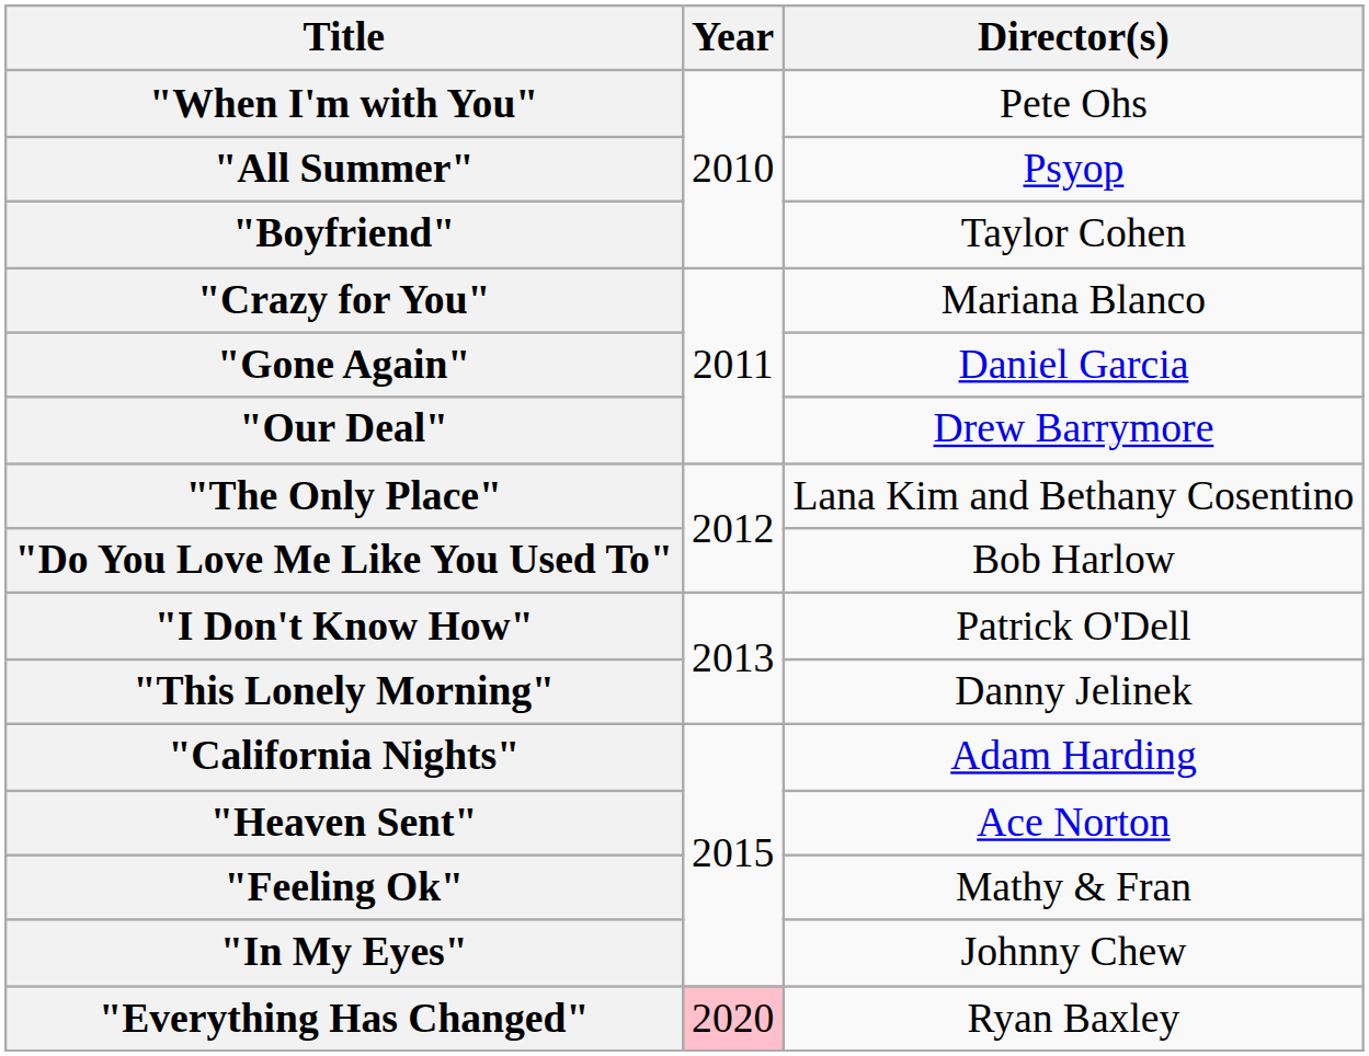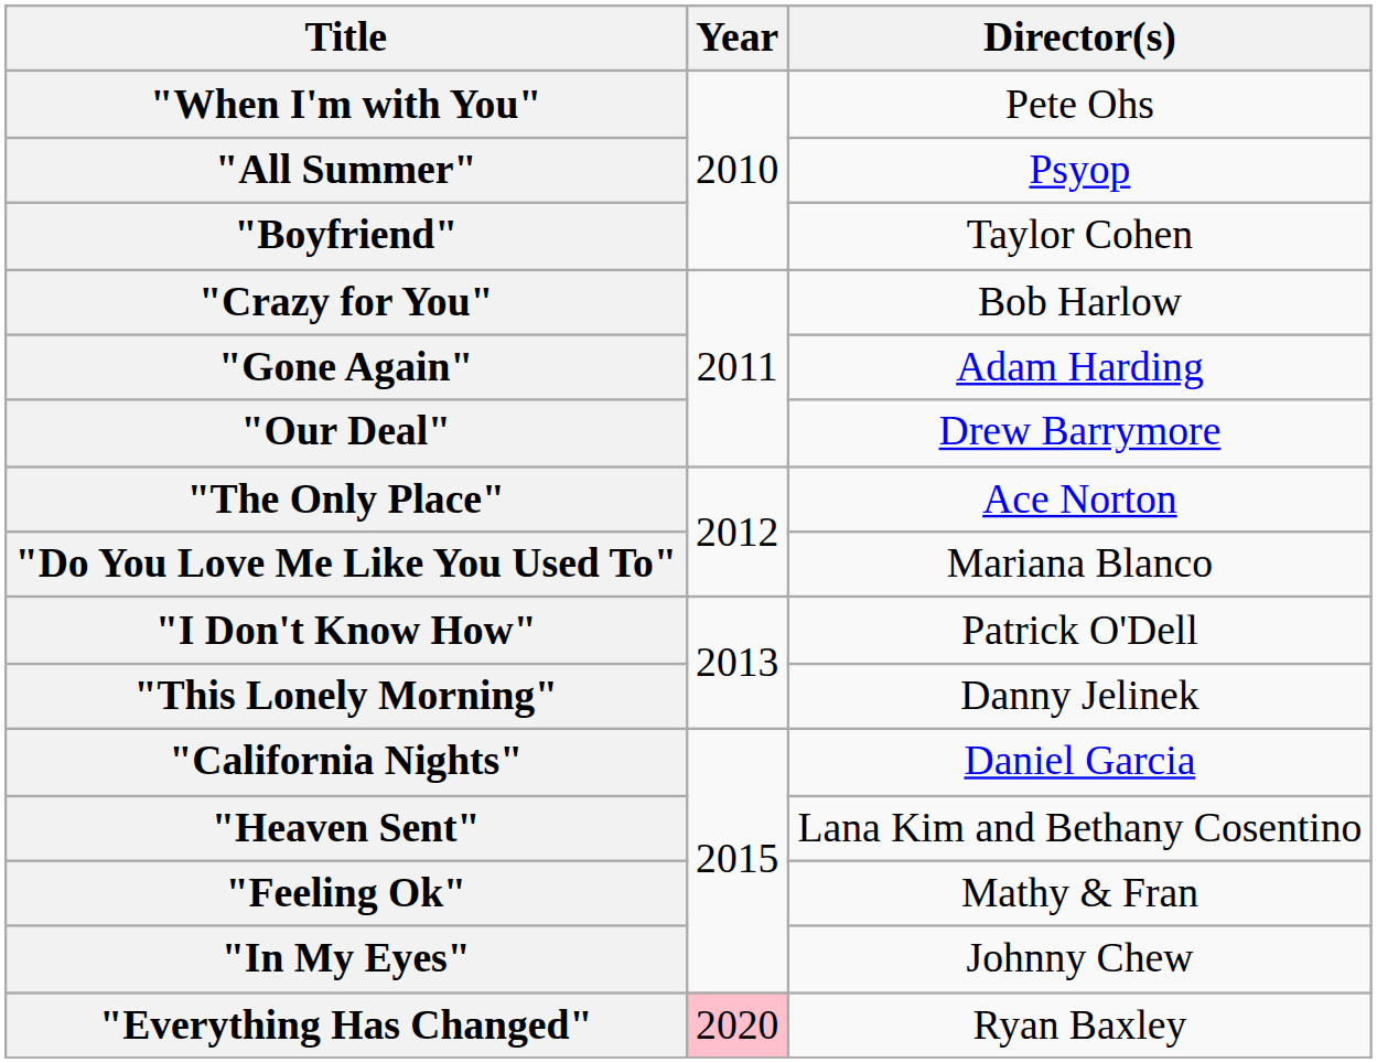"Crazy for You" | Director(s): Mariana Blanco -> Bob Harlow
"Gone Again" | Director(s): Daniel Garcia -> Adam Harding
"The Only Place" | Director(s): Lana Kim and Bethany Cosentino -> Ace Norton
"Do You Love Me Like You Used To" | Director(s): Bob Harlow -> Mariana Blanco
"California Nights" | Director(s): Adam Harding -> Daniel Garcia
"Heaven Sent" | Director(s): Ace Norton -> Lana Kim and Bethany Cosentino
